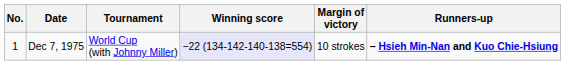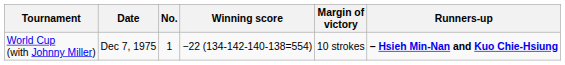columns swapped: No. <-> Tournament
Dec 7, 1975 | Winning score: lavender background -> no background
